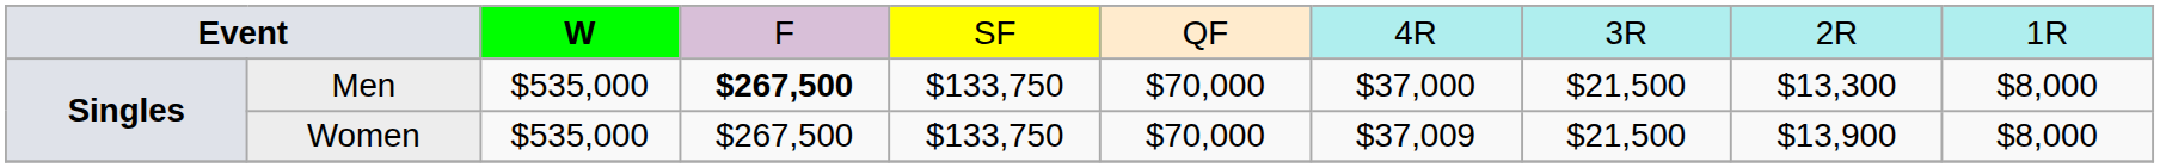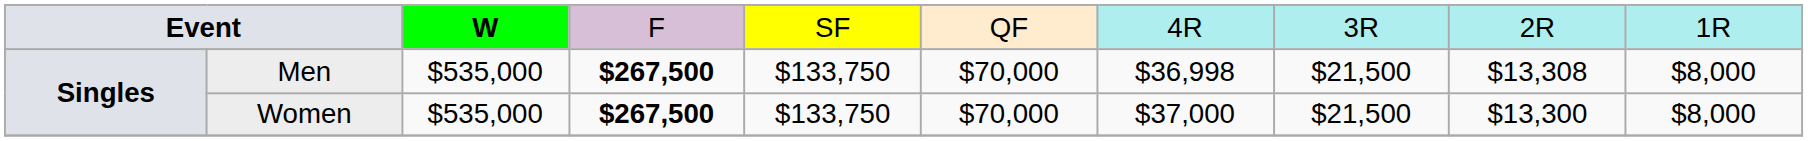Men | column 7: $37,000 -> $36,998
Men | column 9: $13,300 -> $13,308
Women | column 4: normal -> bold
Women | column 7: $37,009 -> $37,000
Women | column 9: $13,900 -> $13,300
